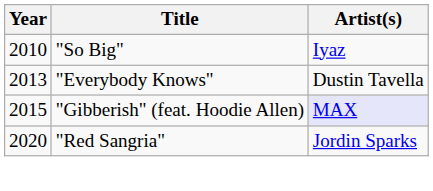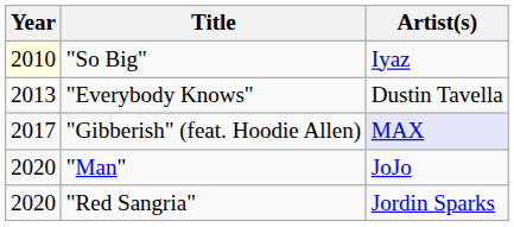"So Big" | Year: no background -> lightyellow background
"Gibberish" (feat. Hoodie Allen) | Year: 2015 -> 2017
+ row: 2020 | "Man" | JoJo
